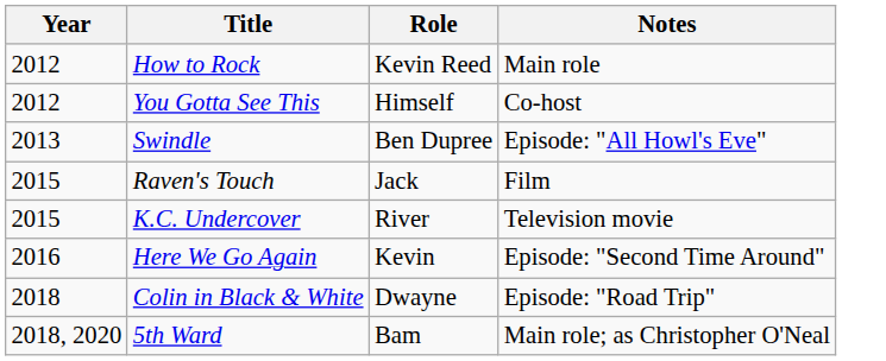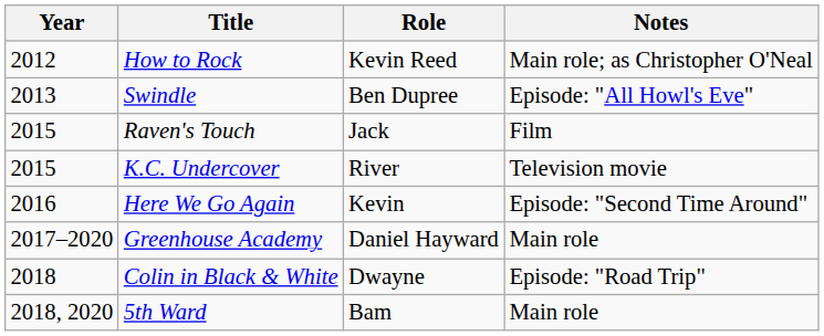How to Rock | Notes: Main role -> Main role; as Christopher O'Neal
- row: 2012 | You Gotta See This | Himself | Co-host
+ row: 2017–2020 | Greenhouse Academy | Daniel Hayward | Main role
5th Ward | Notes: Main role; as Christopher O'Neal -> Main role
